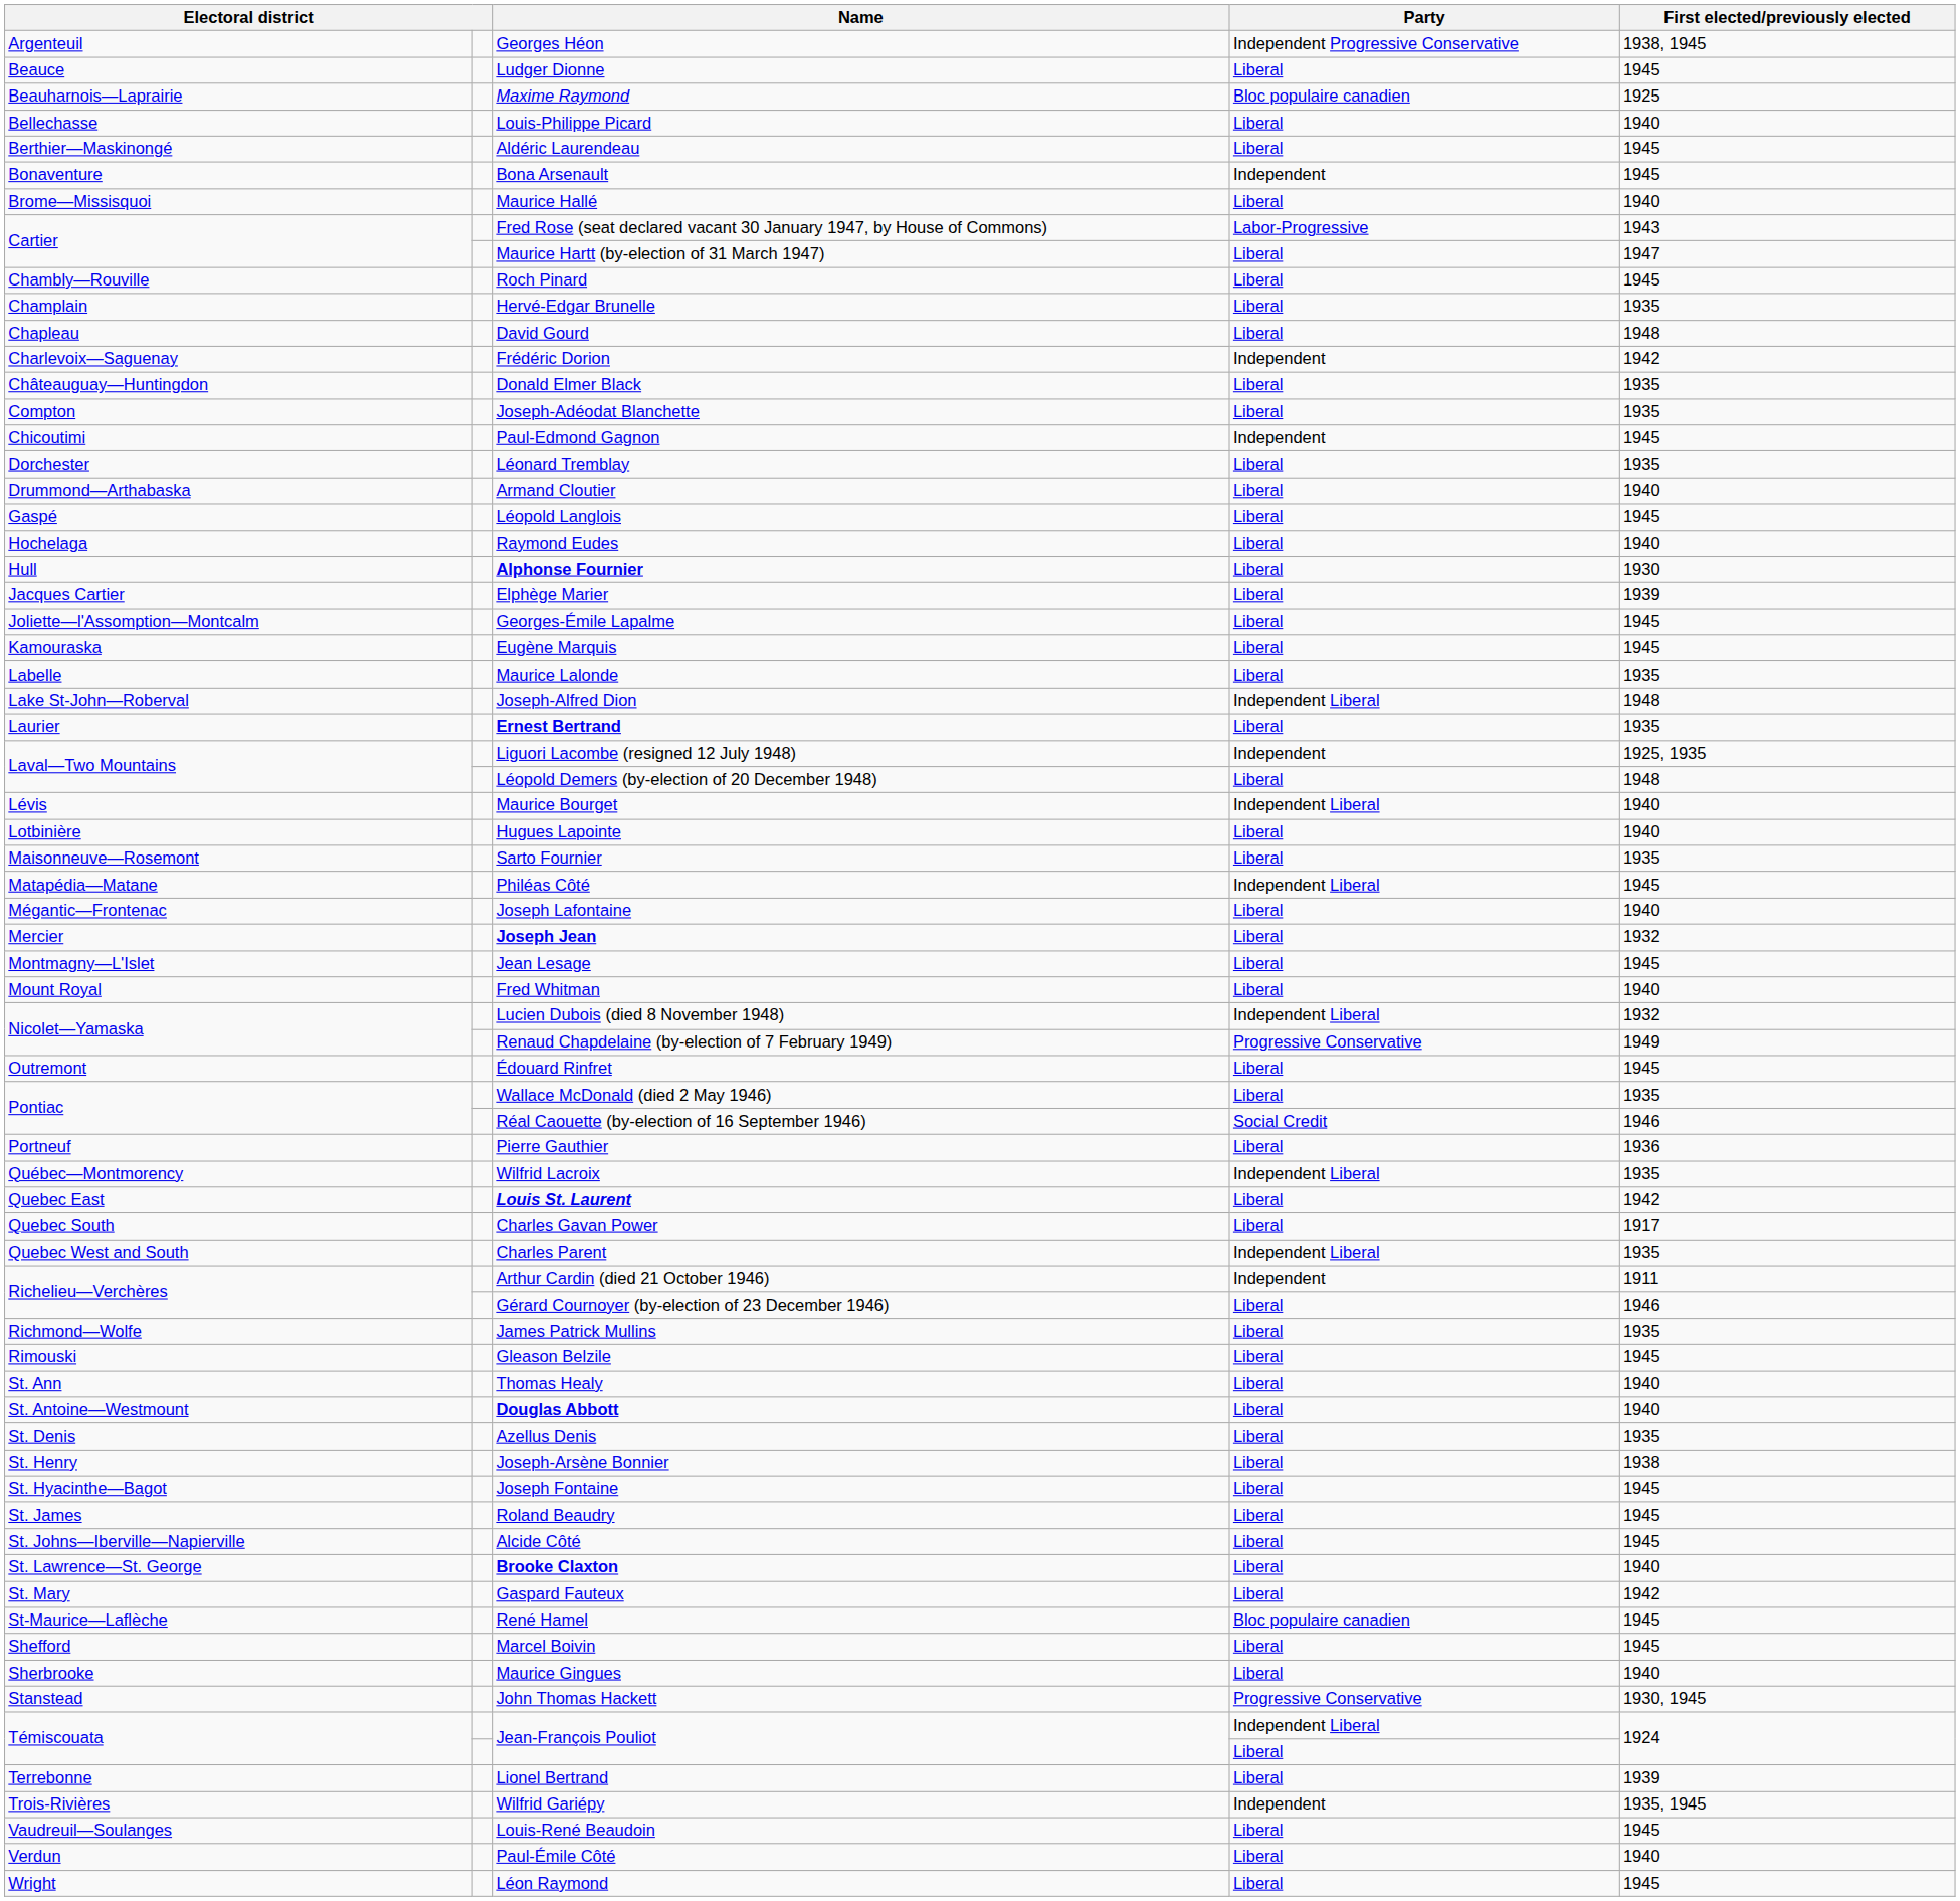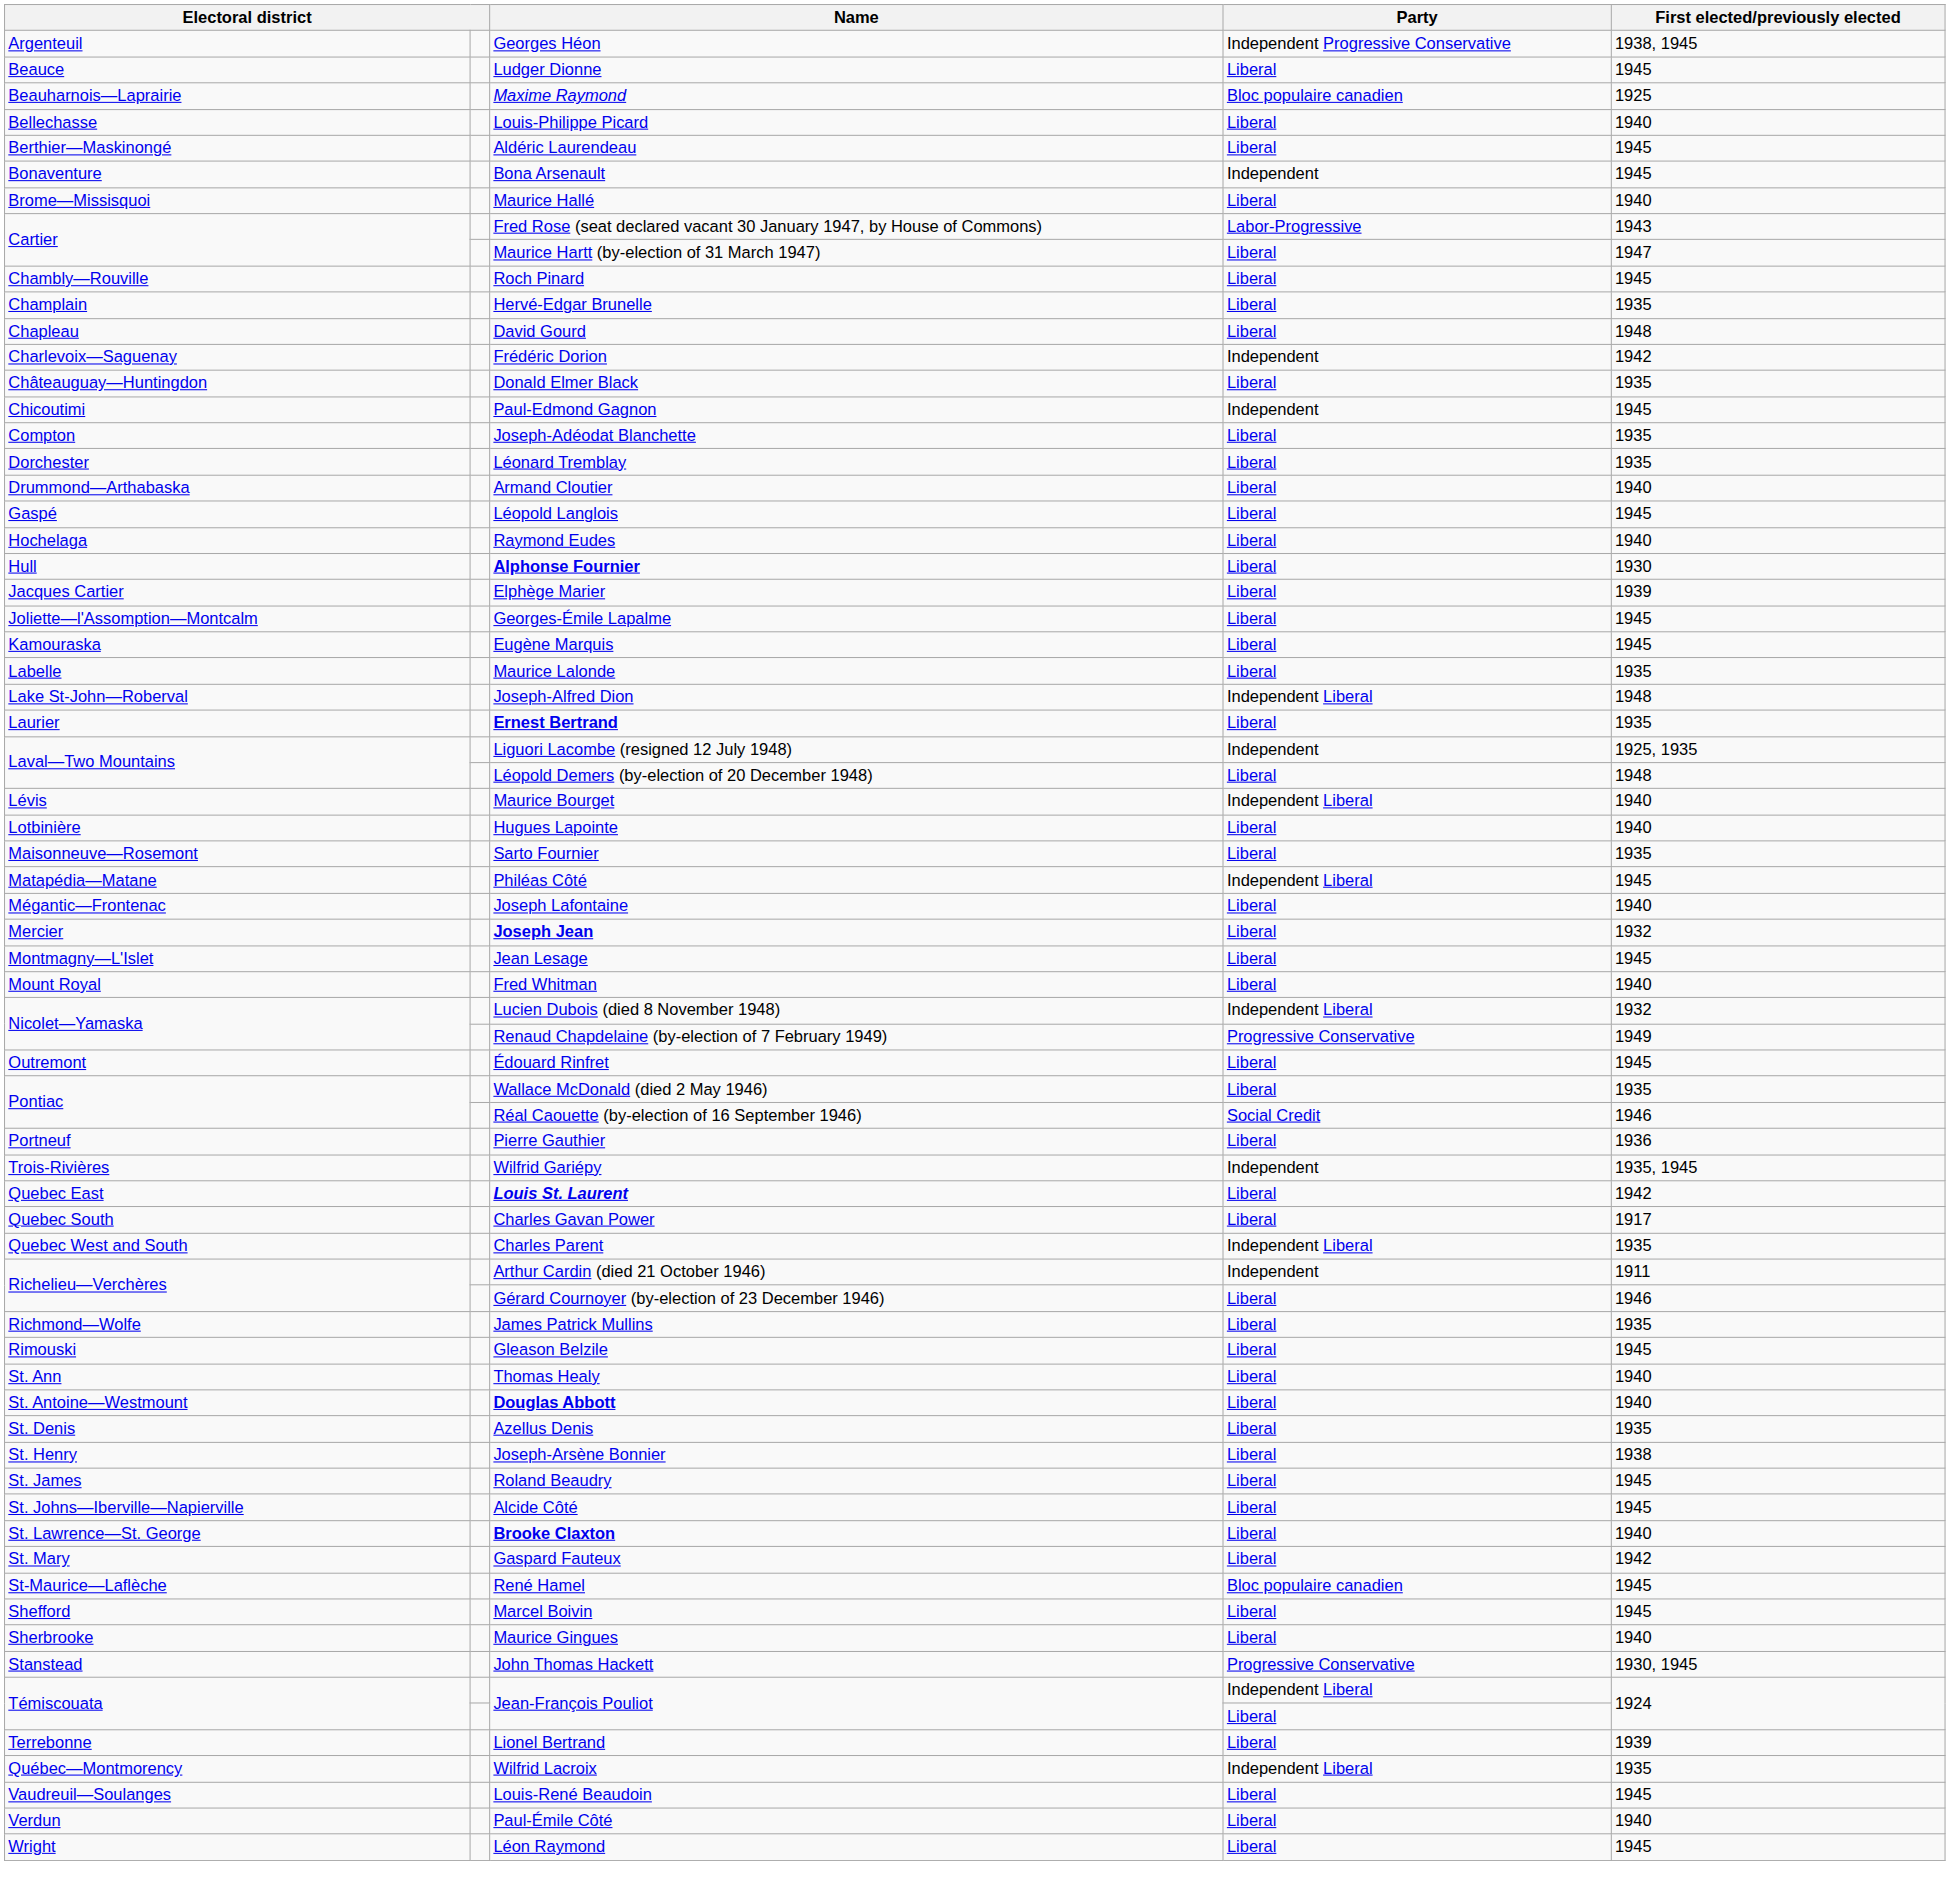rows swapped: Paul-Edmond Gagnon <-> Joseph-Adéodat Blanchette
rows swapped: Wilfrid Lacroix <-> Wilfrid Gariépy
- row: St. Hyacinthe—Bagot | Joseph Fontaine | Liberal | 1945
